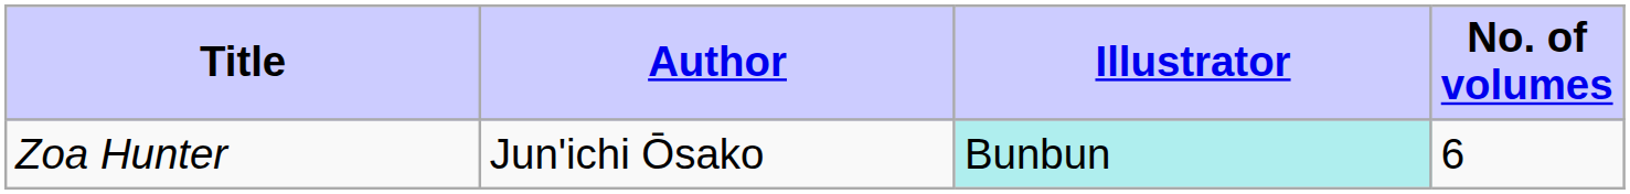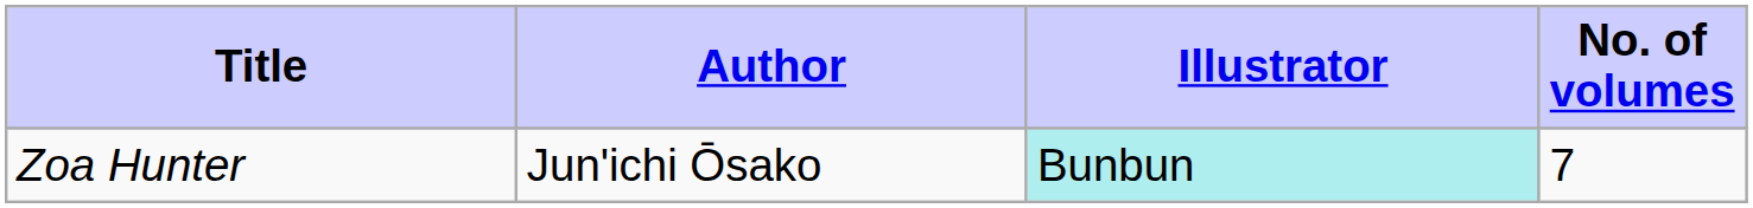Zoa Hunter | No. of volumes: 6 -> 7
